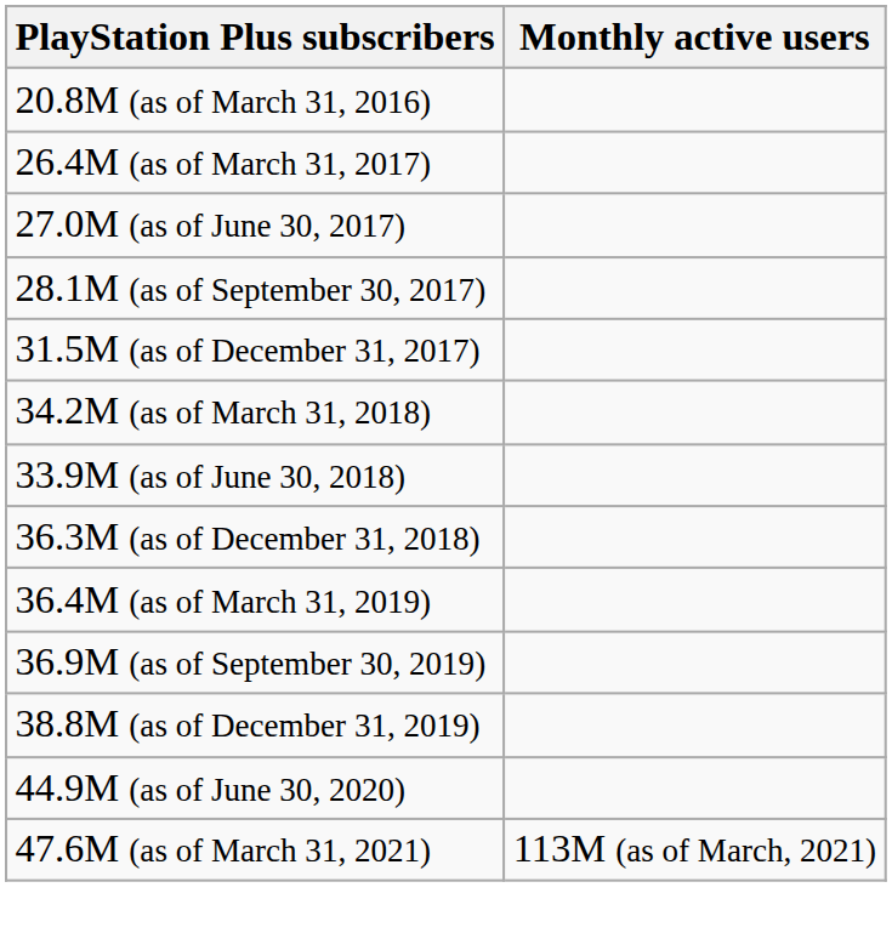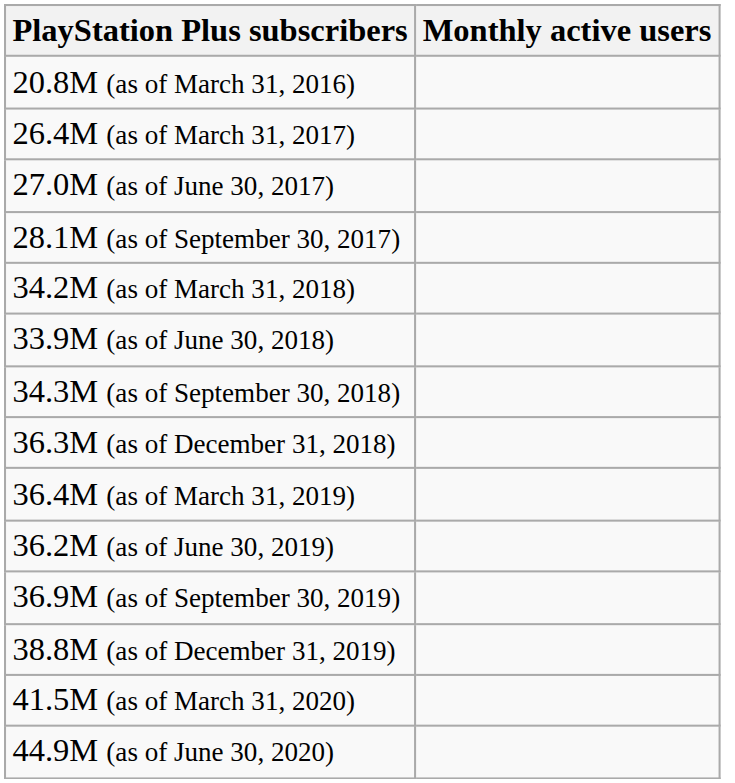- row: 31.5M (as of December 31, 2017)
+ row: 34.3M (as of September 30, 2018)
+ row: 36.2M (as of June 30, 2019)
+ row: 41.5M (as of March 31, 2020)
- row: 47.6M (as of March 31, 2021) | 113M (as of March, 2021)
